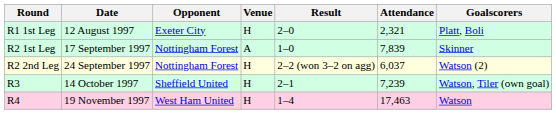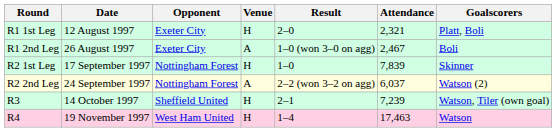+ row: R1 2nd Leg | 26 August 1997 | Exeter City | A | 1–0 (won 3–0 on agg) | 2,467 | Boli
R2 1st Leg | Venue: A -> H
R2 2nd Leg | Venue: H -> A
